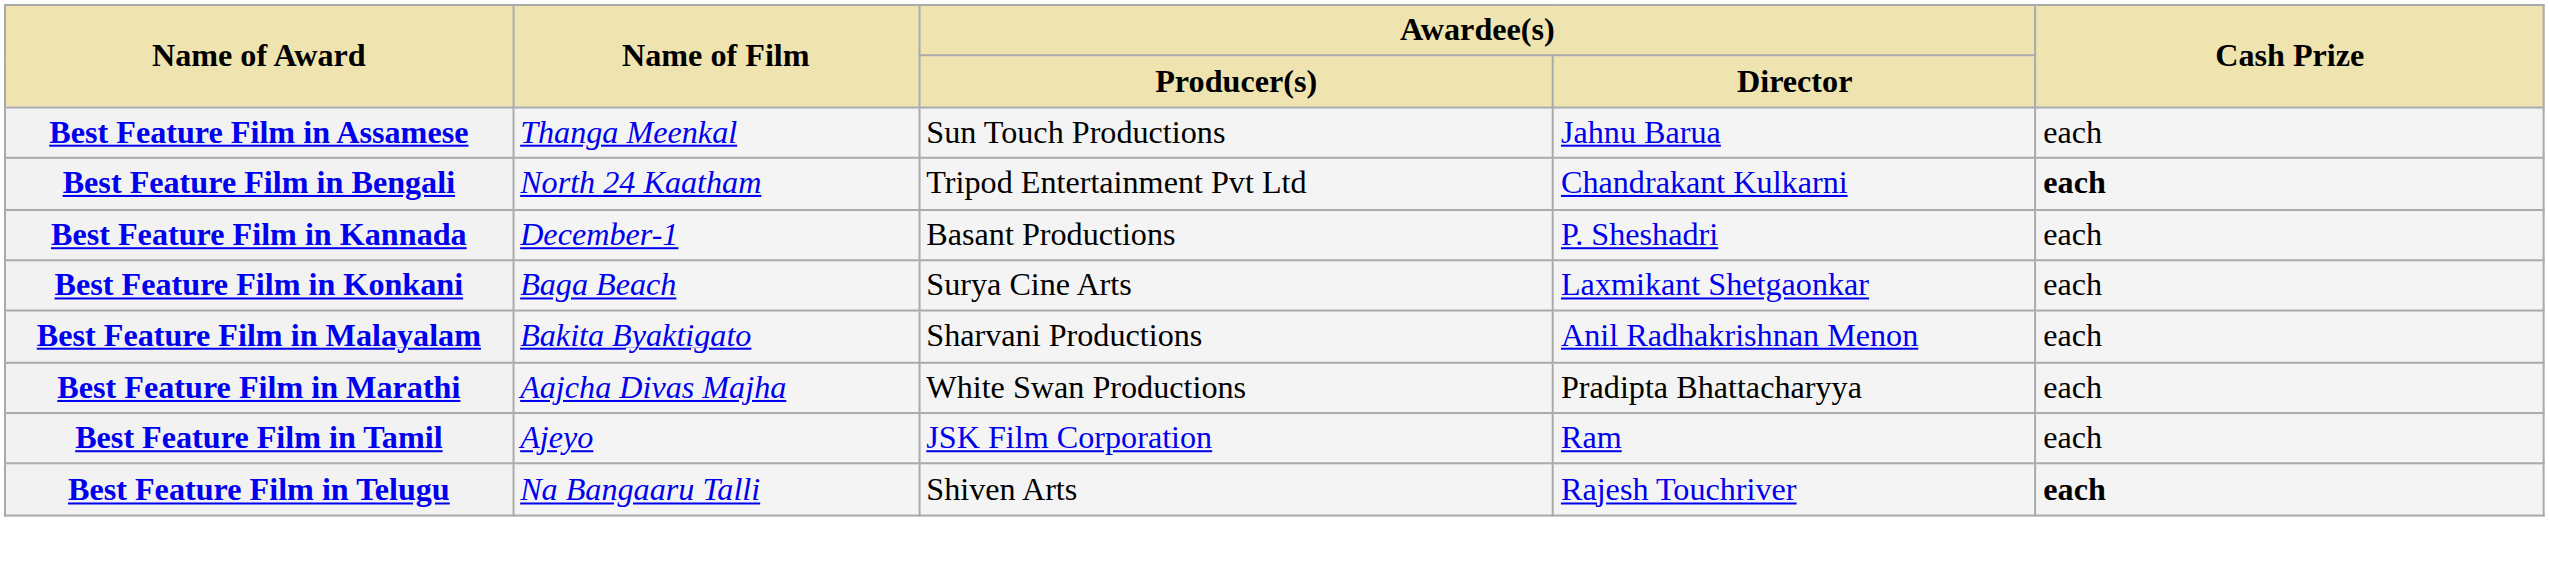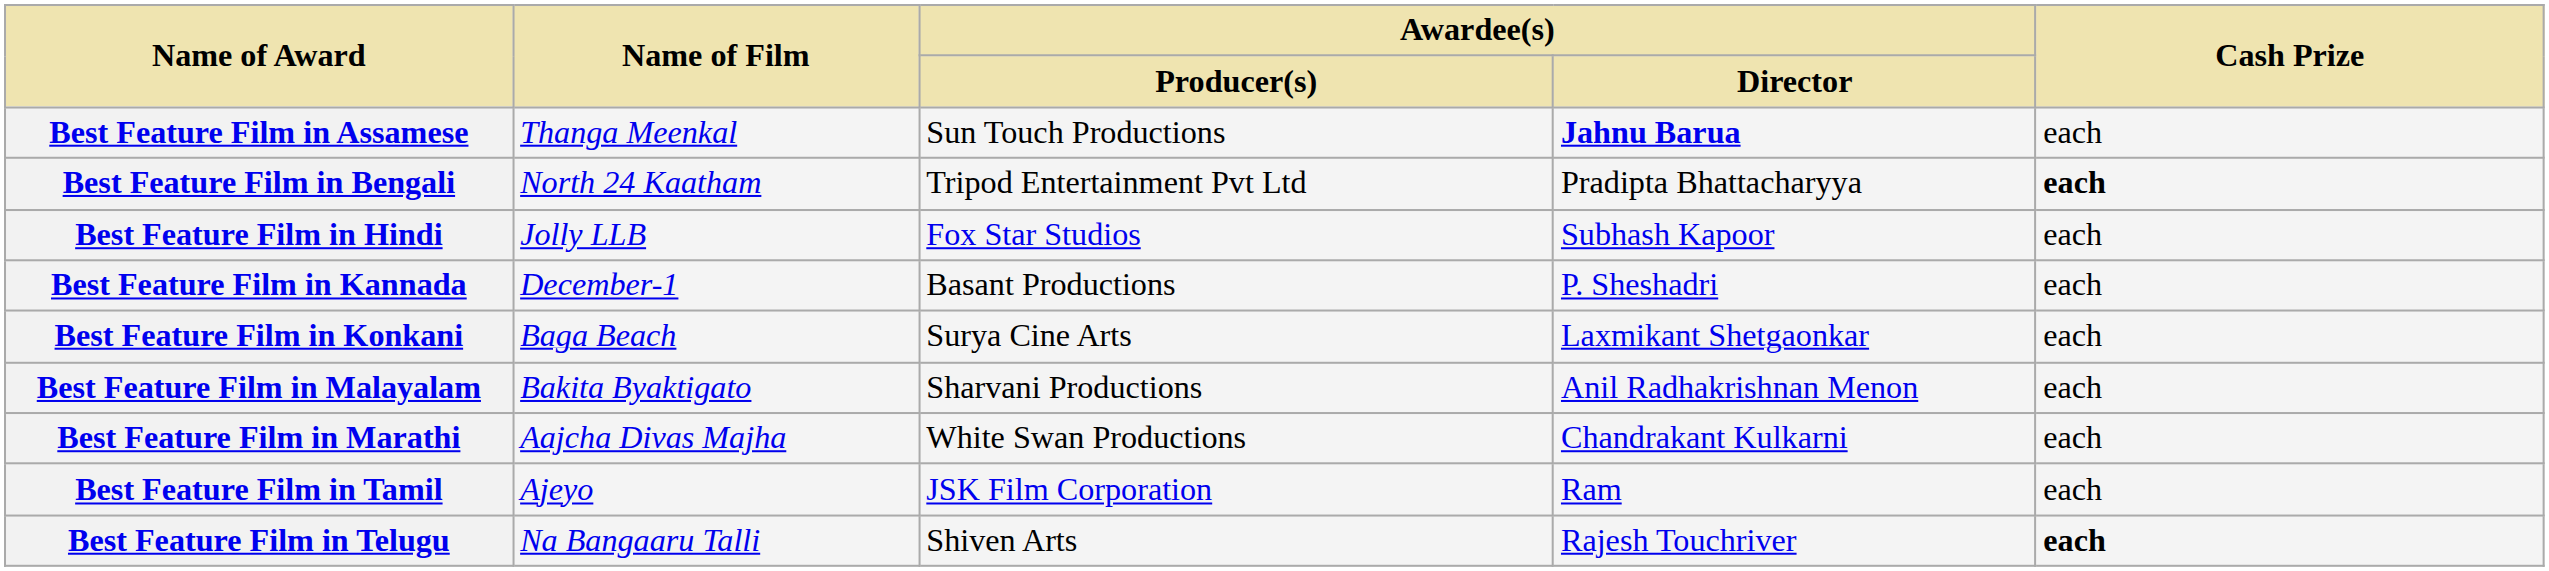Best Feature Film in Assamese | Awardee(s) / Director: normal -> bold
Best Feature Film in Bengali | Awardee(s) / Director: Chandrakant Kulkarni -> Pradipta Bhattacharyya
+ row: Best Feature Film in Hindi | Jolly LLB | Fox Star Studios | Subhash Kapoor | each
Best Feature Film in Marathi | Awardee(s) / Director: Pradipta Bhattacharyya -> Chandrakant Kulkarni
